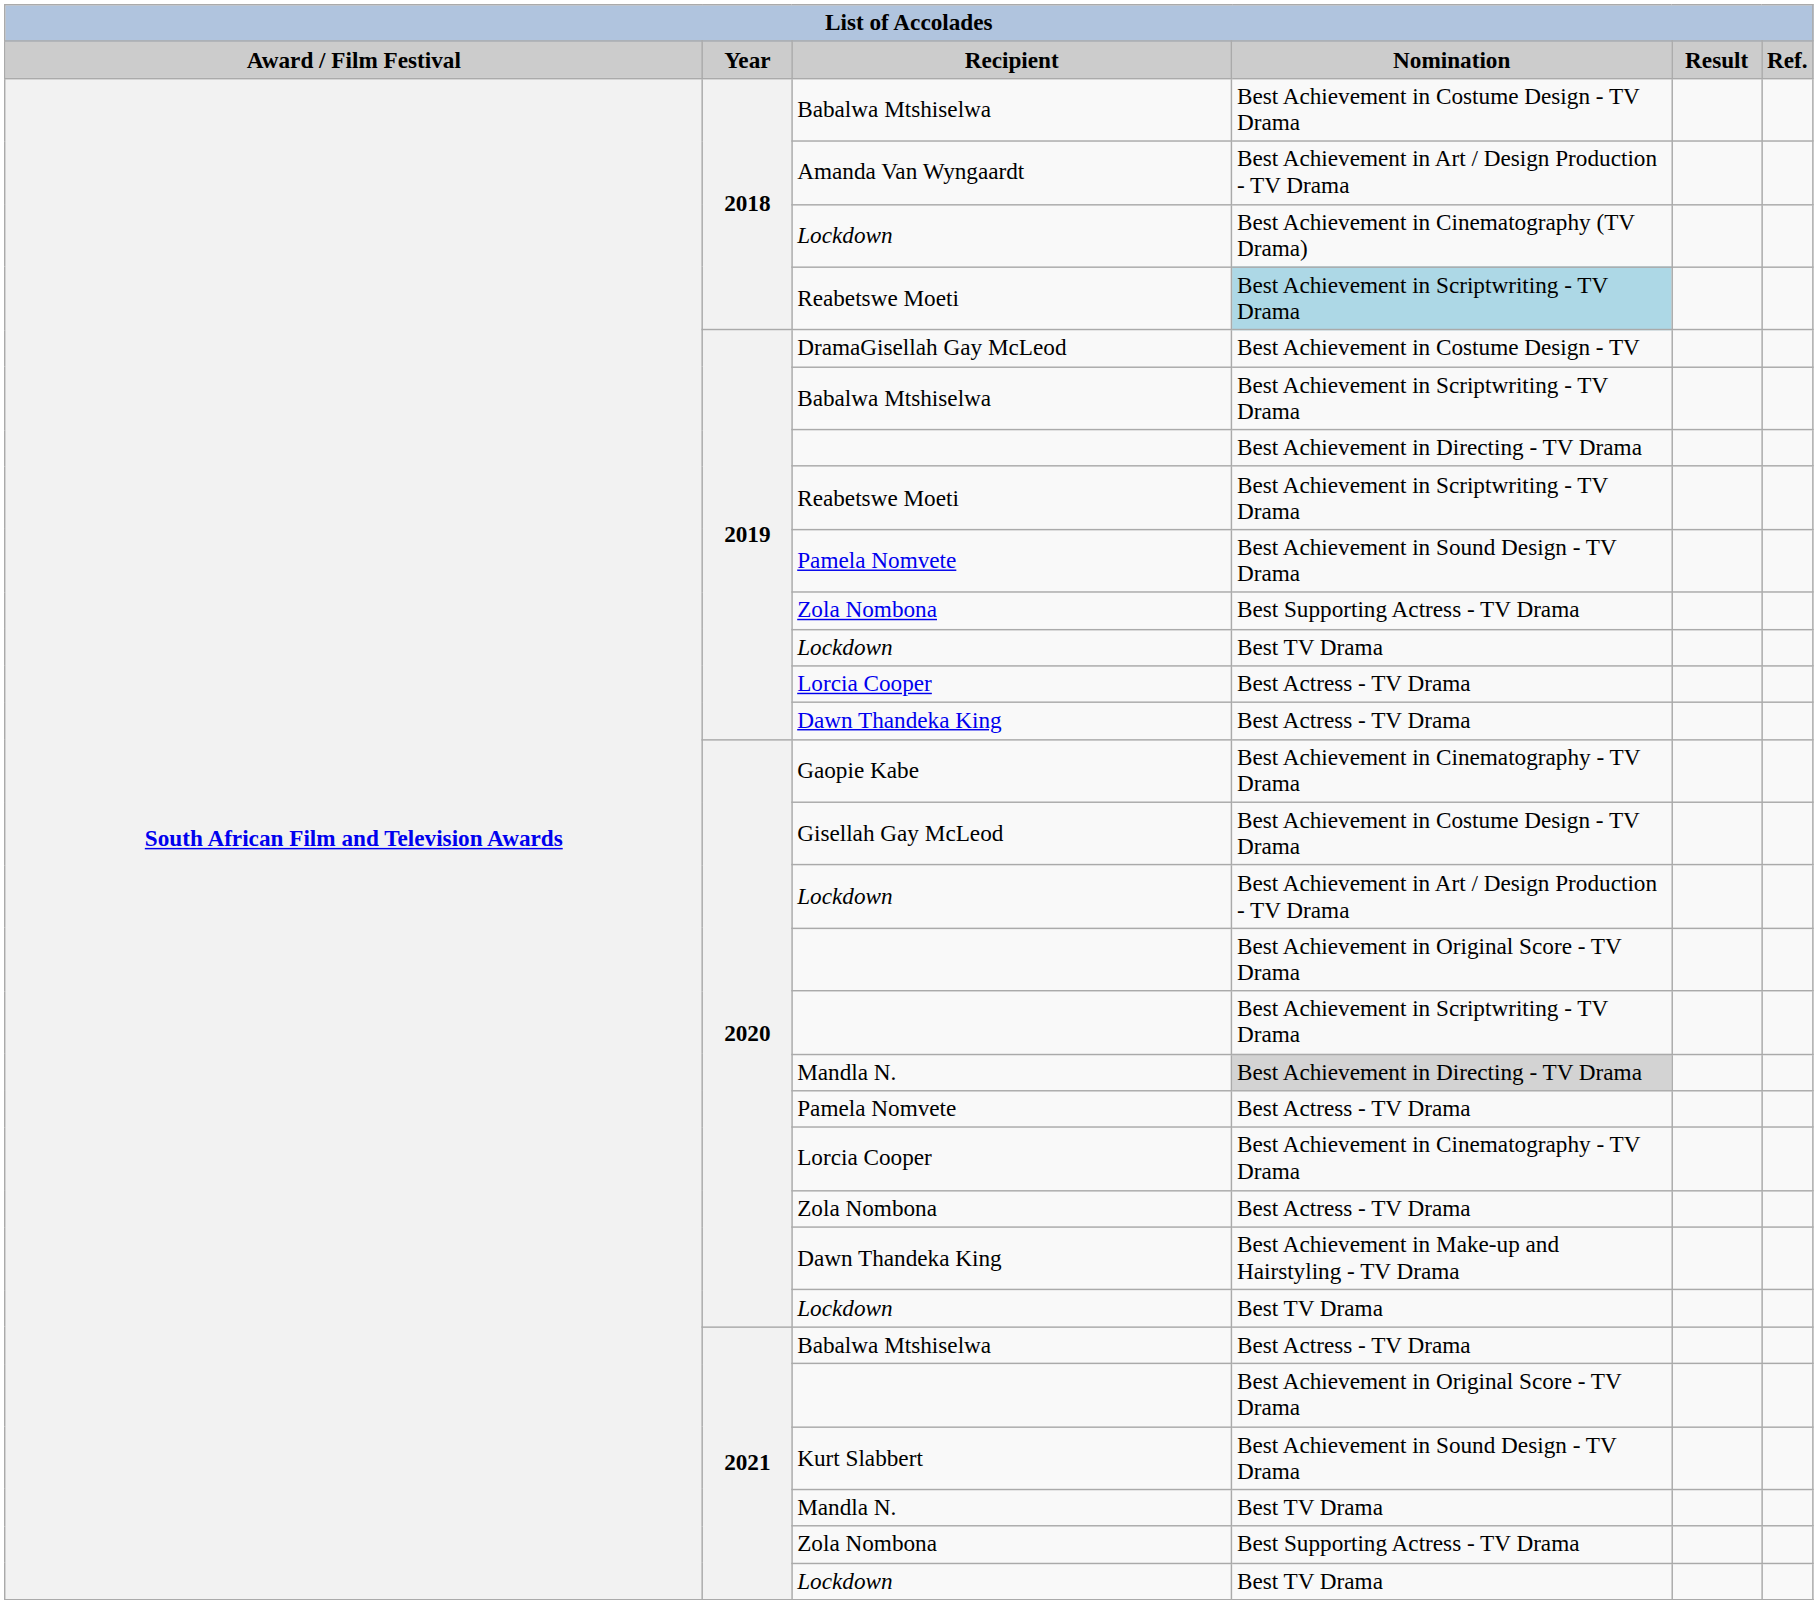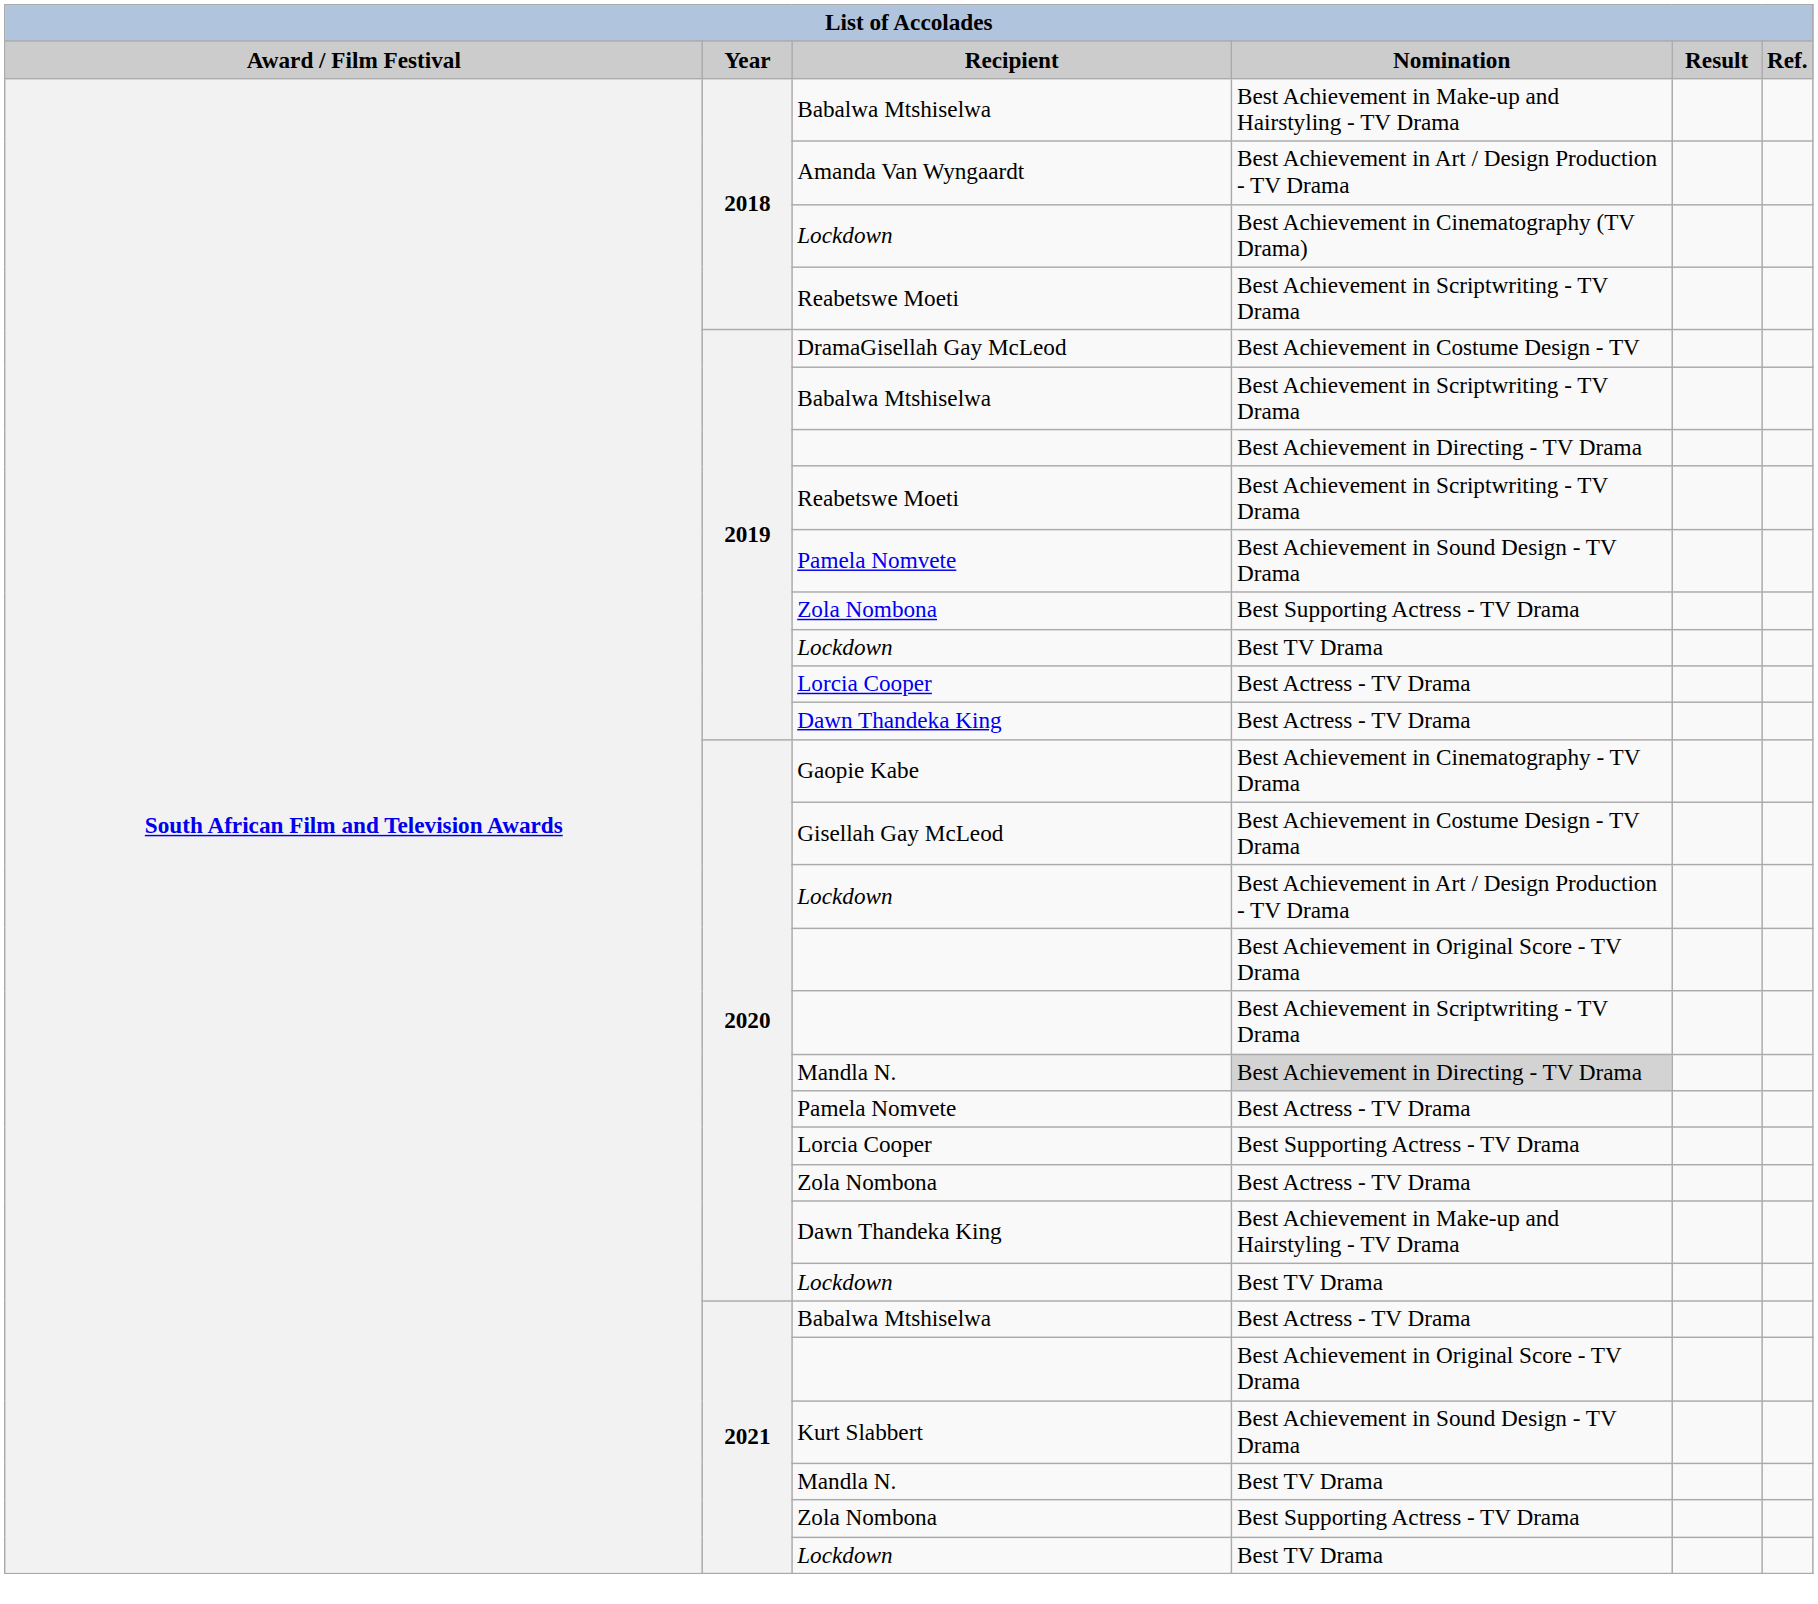2018 / Babalwa Mtshiselwa | Nomination: Best Achievement in Costume Design - TV Drama -> Best Achievement in Make-up and Hairstyling - TV Drama
2018 / Reabetswe Moeti | Nomination: lightblue background -> no background
2020 / Lorcia Cooper | Nomination: Best Achievement in Cinematography - TV Drama -> Best Supporting Actress - TV Drama
